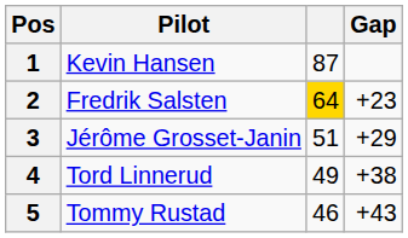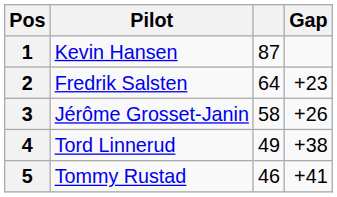2 | column 3: gold background -> no background
3 | column 3: 51 -> 58
3 | Gap: +29 -> +26
5 | Gap: +43 -> +41
